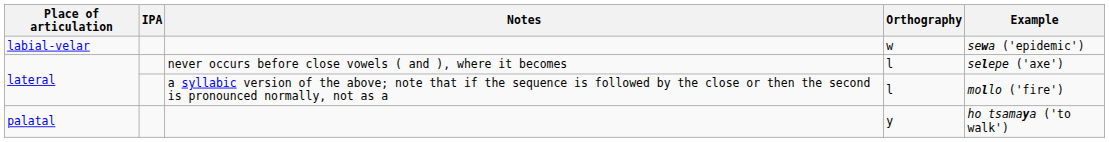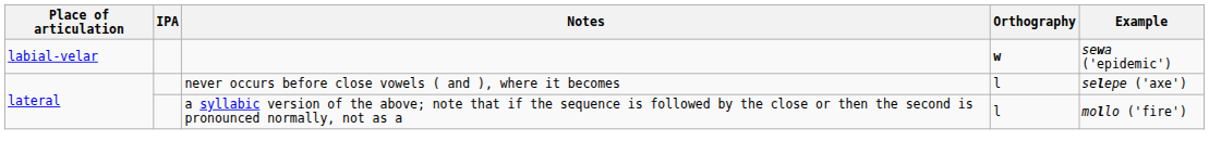labial-velar | Orthography: normal -> bold
- row: palatal | y | ho tsamaya ('to walk')
